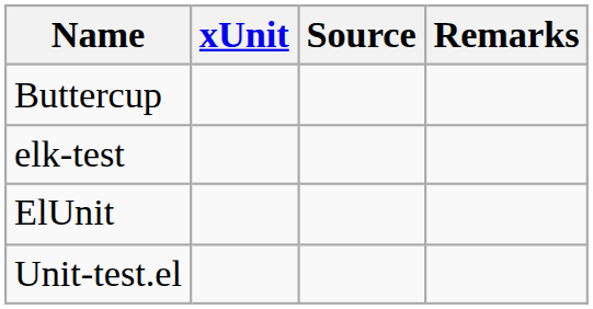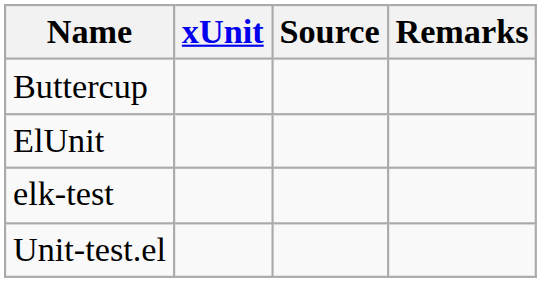rows swapped: ElUnit <-> elk-test
